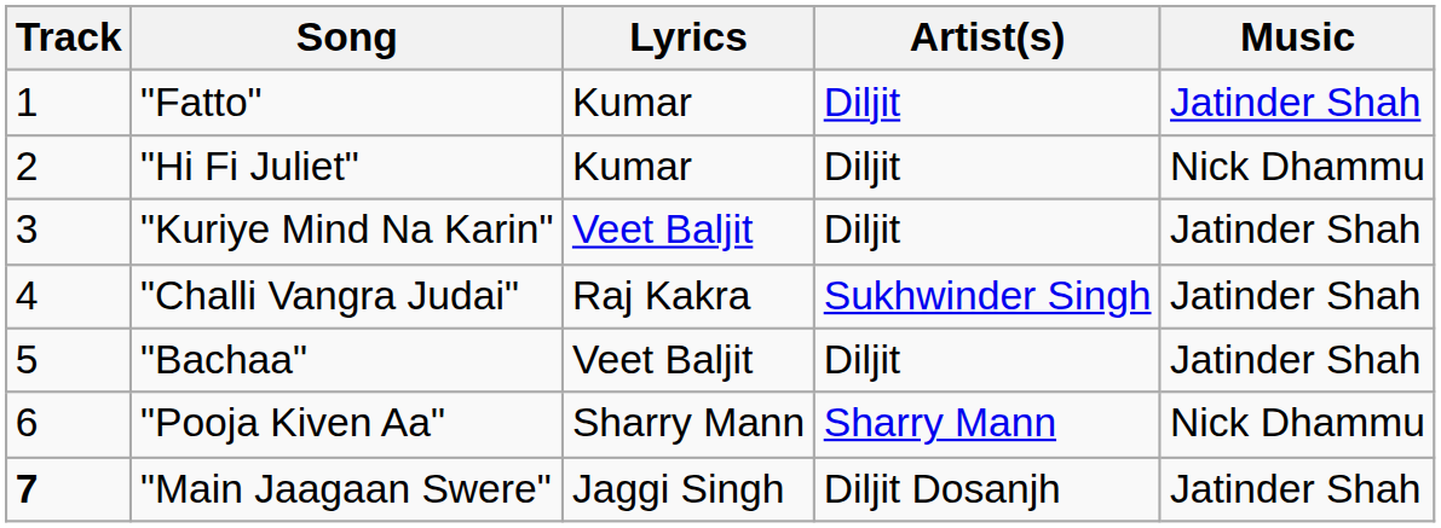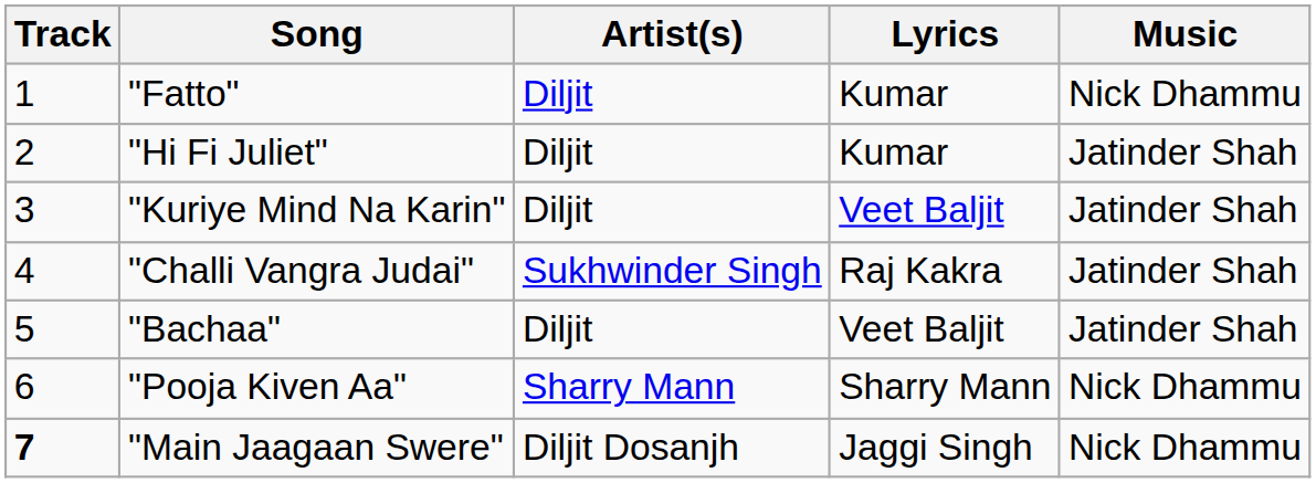columns swapped: Artist(s) <-> Lyrics
"Fatto" | Music: Jatinder Shah -> Nick Dhammu
"Hi Fi Juliet" | Music: Nick Dhammu -> Jatinder Shah
"Main Jaagaan Swere" | Music: Jatinder Shah -> Nick Dhammu
